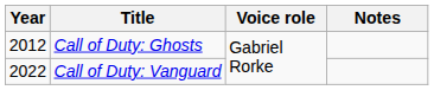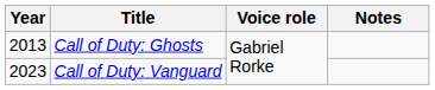Call of Duty: Ghosts | Year: 2012 -> 2013
Call of Duty: Vanguard | Year: 2022 -> 2023
